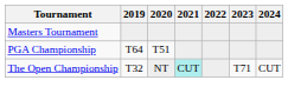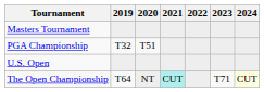PGA Championship | 2019: T64 -> T32
+ row: U.S. Open
The Open Championship | 2019: T32 -> T64
The Open Championship | 2024: no background -> lightyellow background
